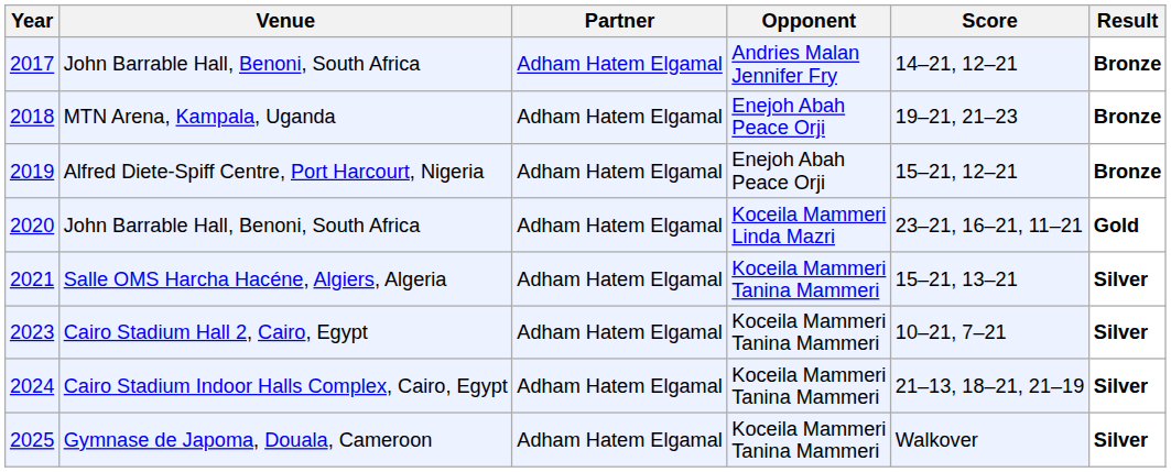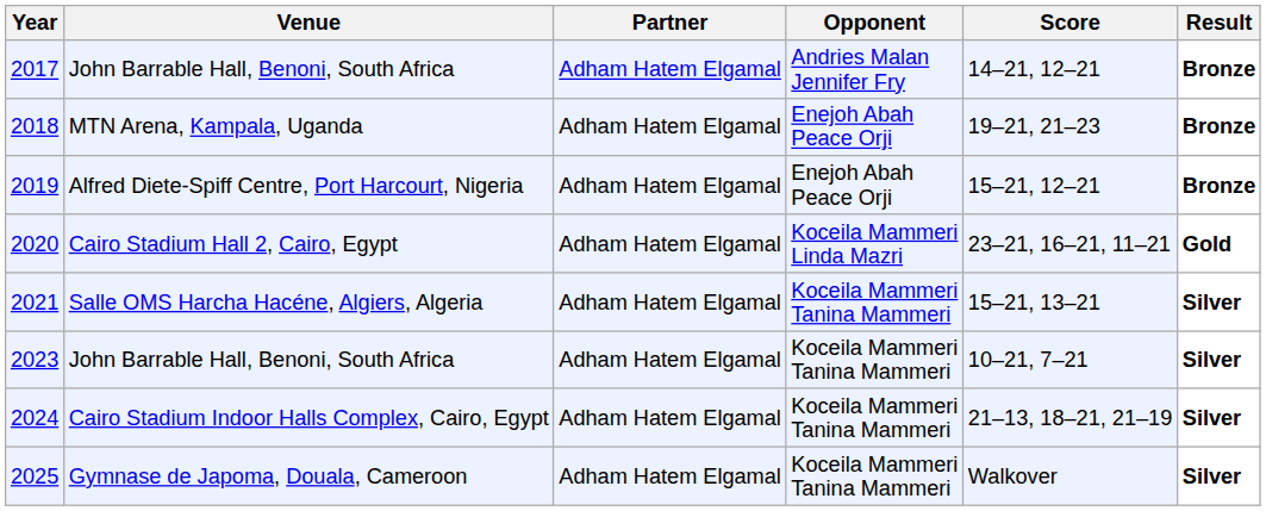2020 | Venue: John Barrable Hall, Benoni, South Africa -> Cairo Stadium Hall 2, Cairo, Egypt
2023 | Venue: Cairo Stadium Hall 2, Cairo, Egypt -> John Barrable Hall, Benoni, South Africa
